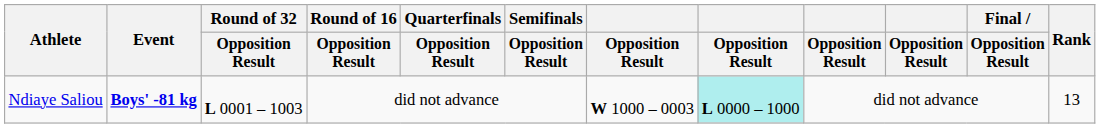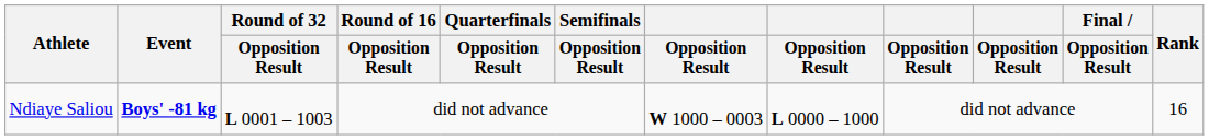Ndiaye Saliou | column 8: paleturquoise background -> no background
Ndiaye Saliou | Rank: 13 -> 16
